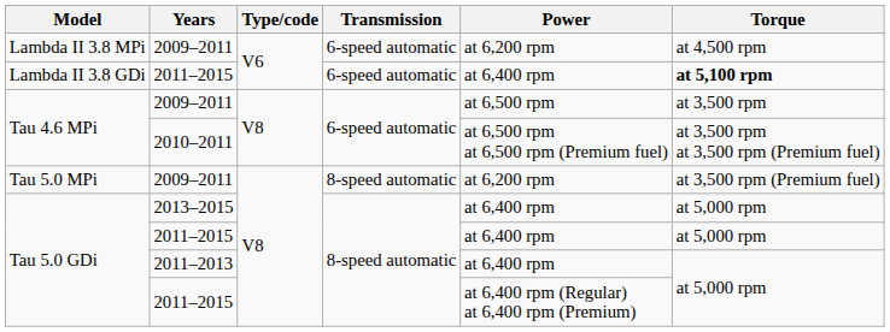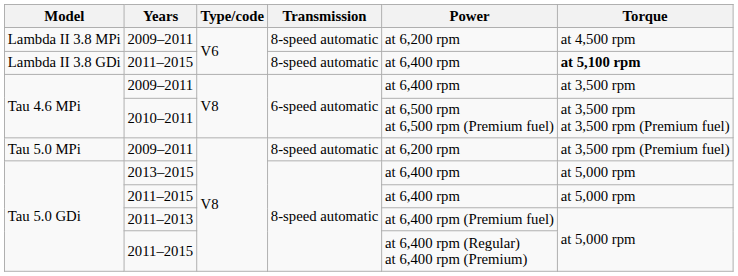Lambda II 3.8 MPi | Transmission: 6-speed automatic -> 8-speed automatic
Lambda II 3.8 GDi | Transmission: 6-speed automatic -> 8-speed automatic
Tau 4.6 MPi / 2009–2011 | Power: at 6,500 rpm -> at 6,400 rpm
Tau 5.0 GDi / 2011–2013 | Power: at 6,400 rpm -> at 6,400 rpm (Premium fuel)
